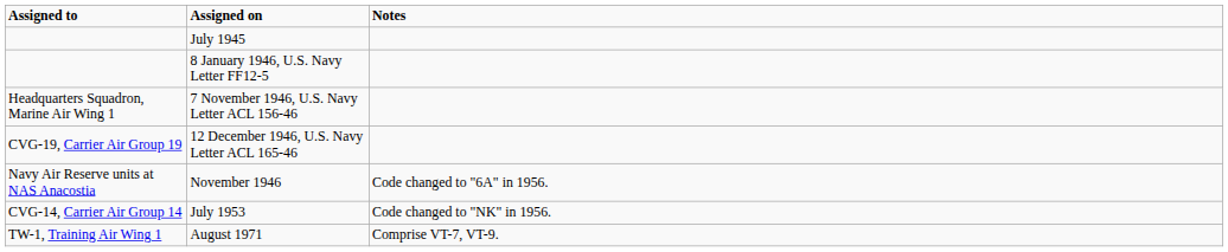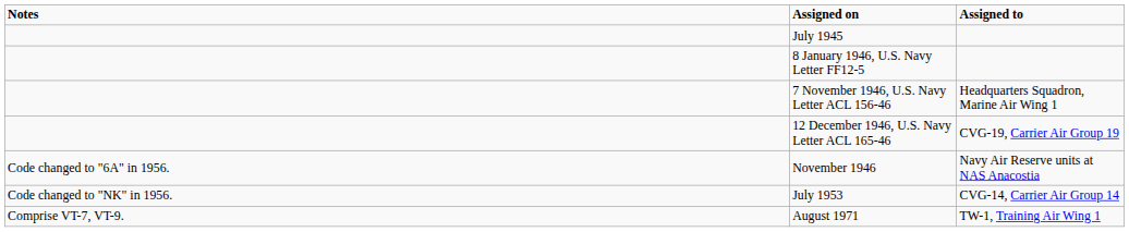columns swapped: Assigned to <-> Notes
